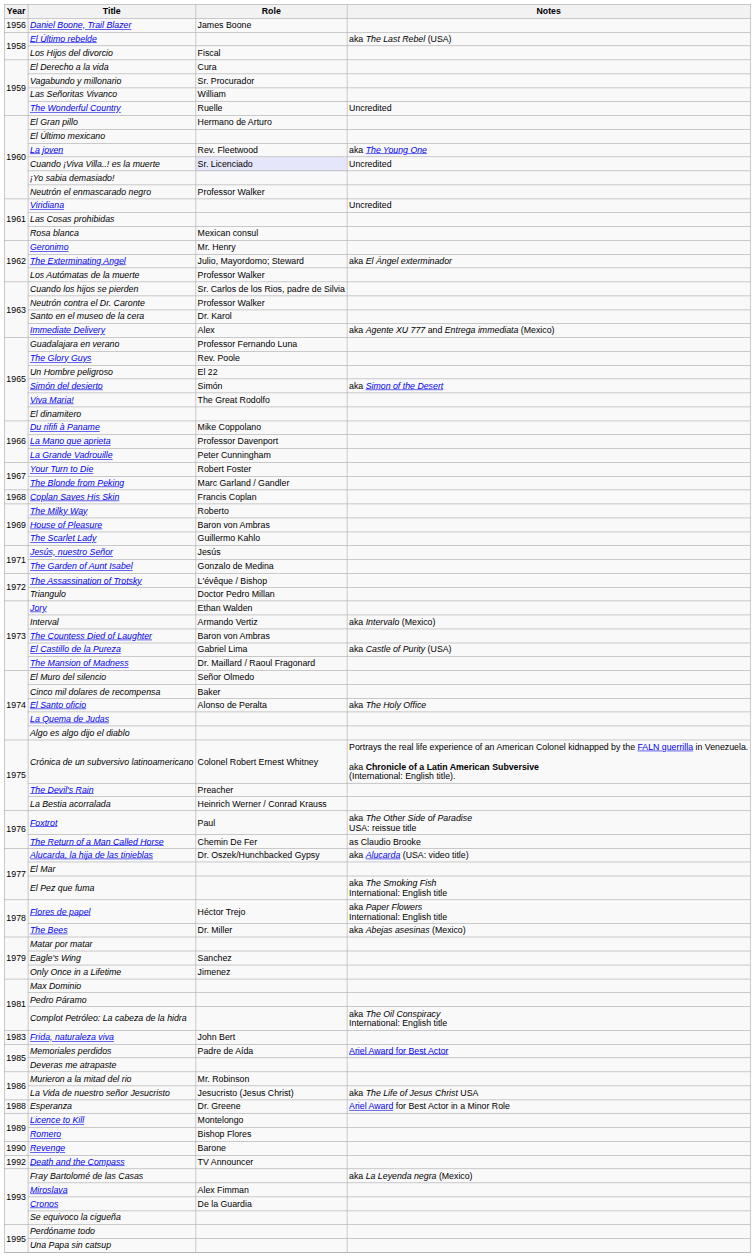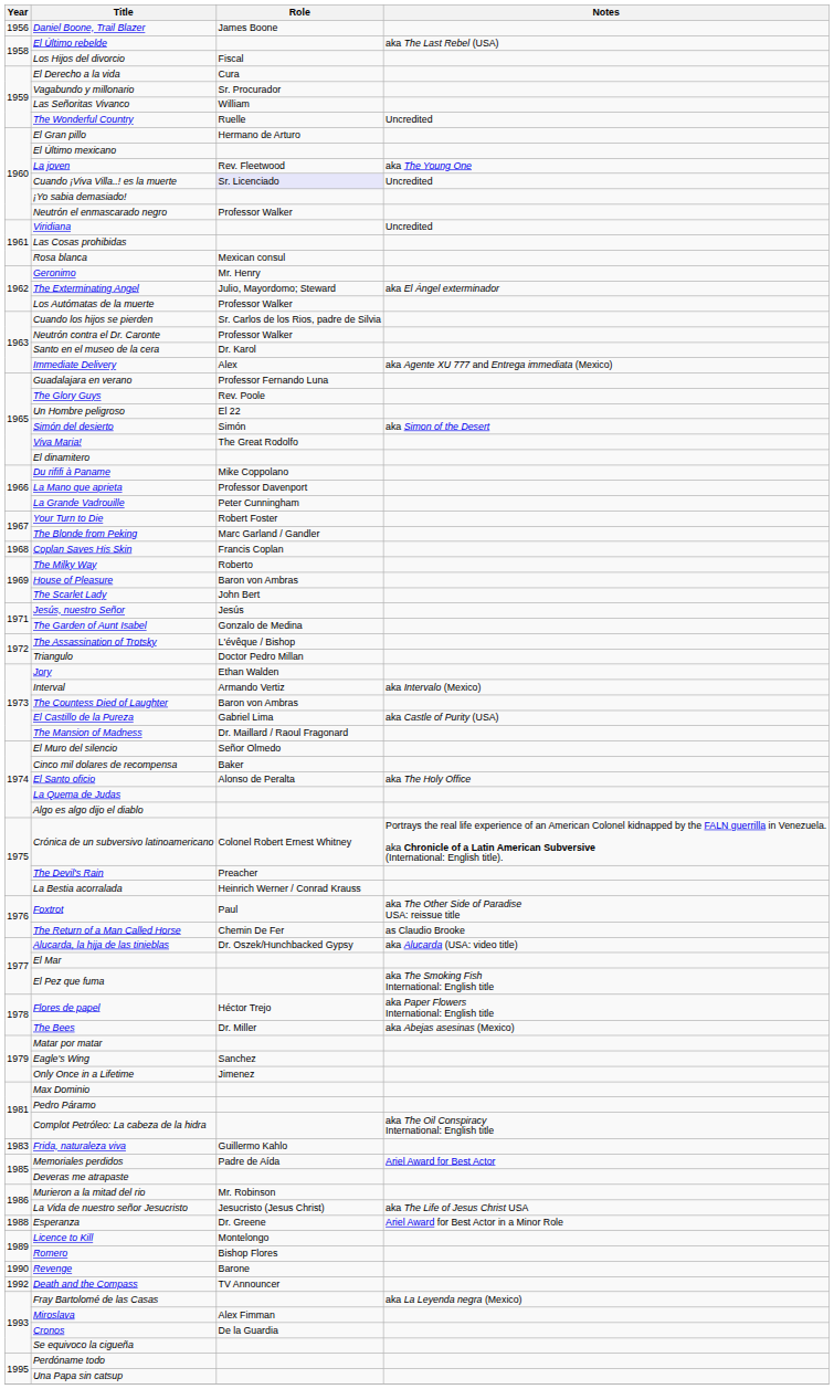The Scarlet Lady | Role: Guillermo Kahlo -> John Bert
Frida, naturaleza viva | Role: John Bert -> Guillermo Kahlo
